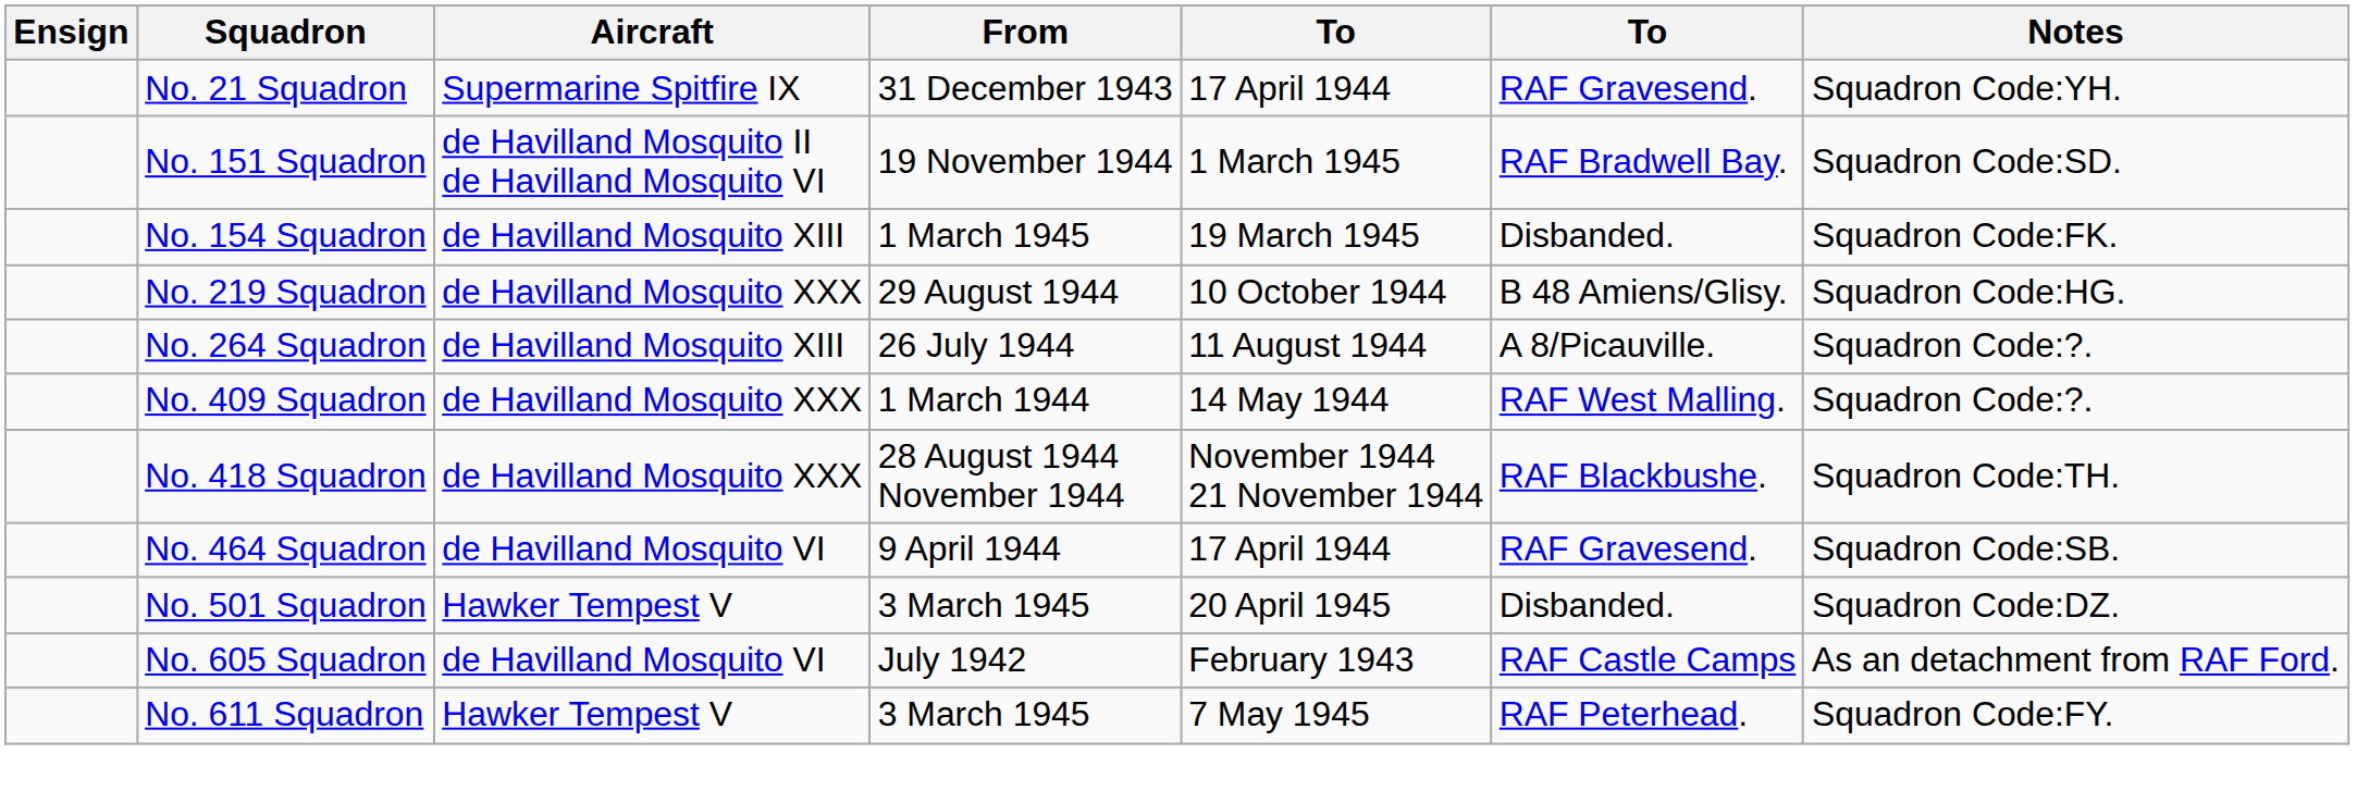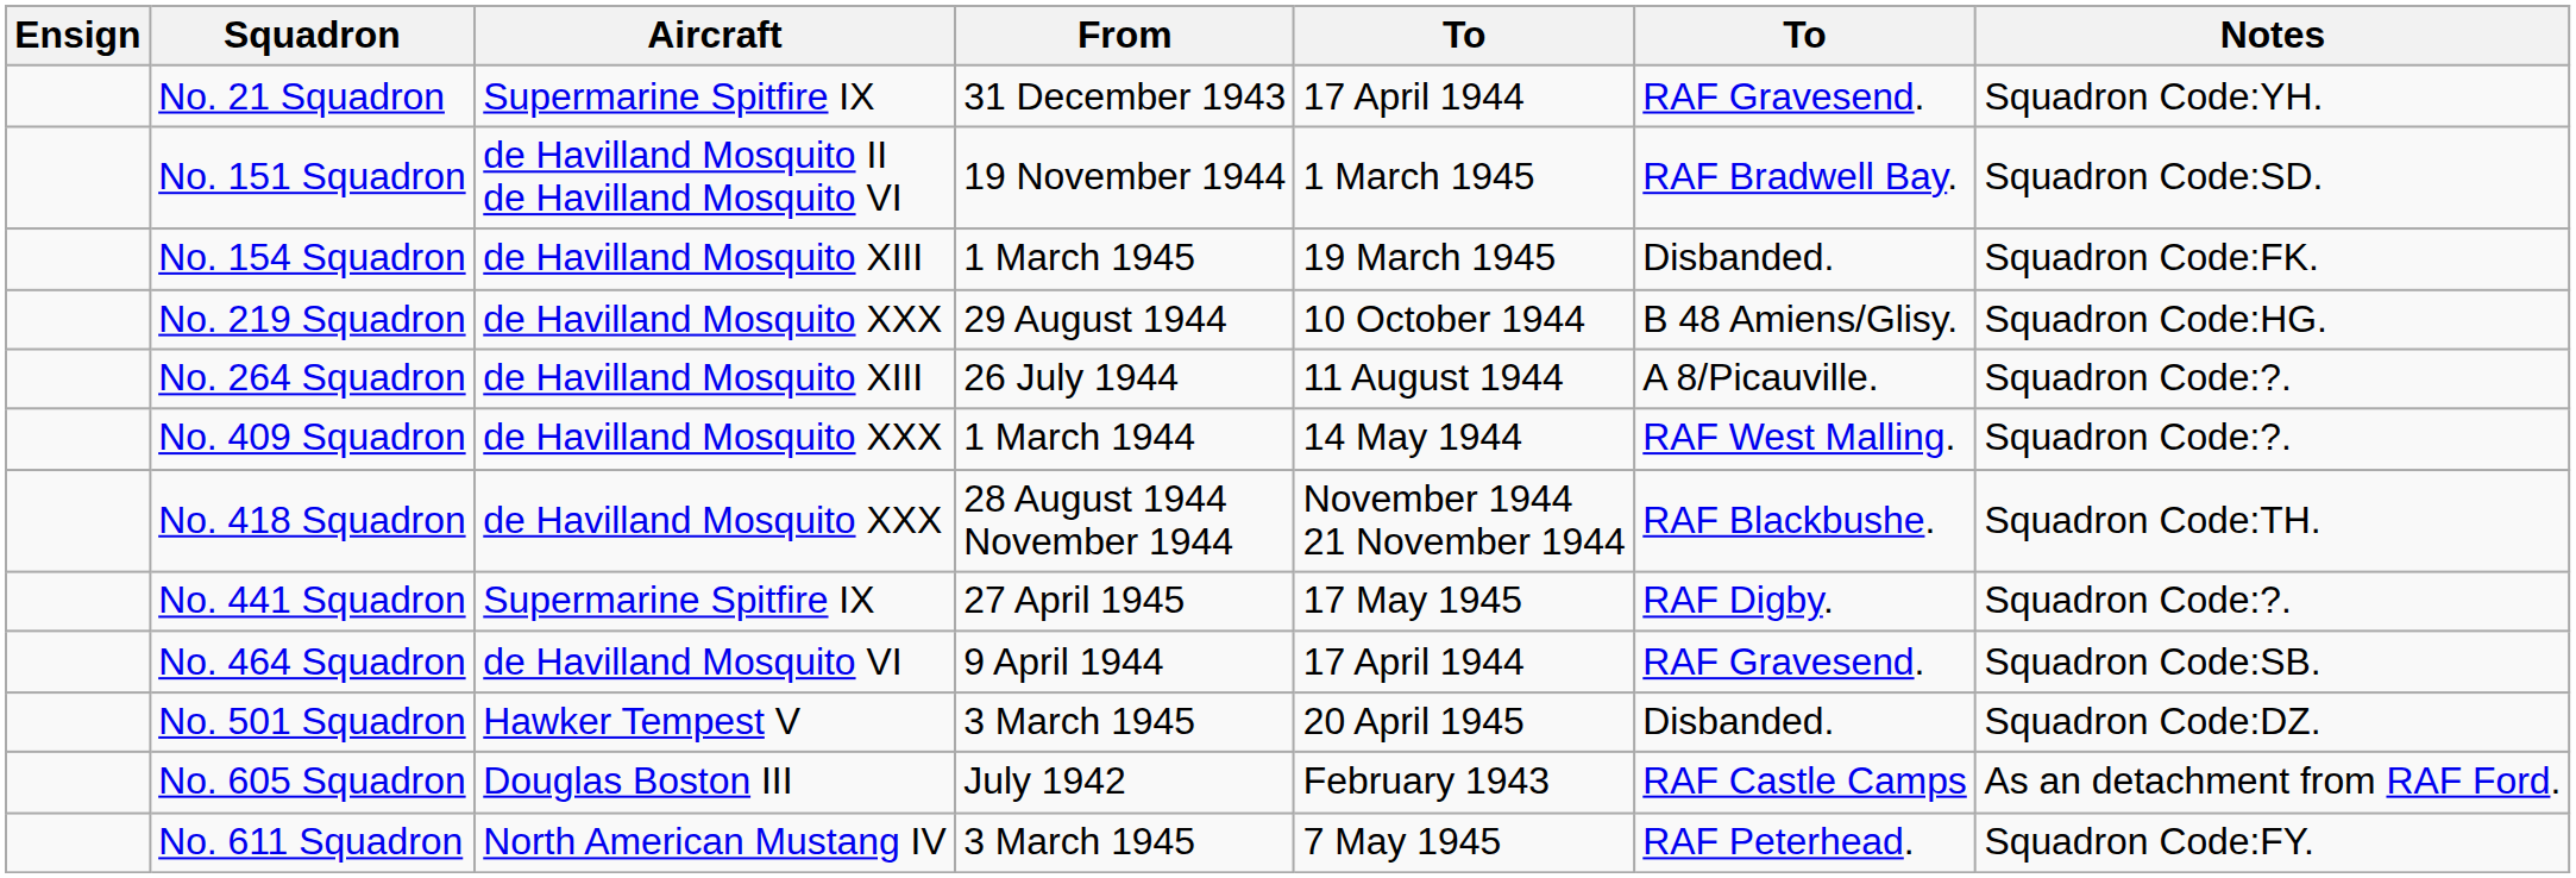+ row: No. 441 Squadron | Supermarine Spitfire IX | 27 April 1945 | 17 May 1945 | RAF Digby. | Squadron Code:?.
No. 605 Squadron | Aircraft: de Havilland Mosquito VI -> Douglas Boston III
No. 611 Squadron | Aircraft: Hawker Tempest V -> North American Mustang IV
